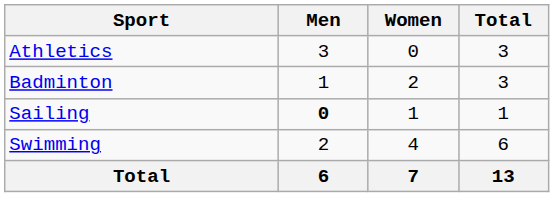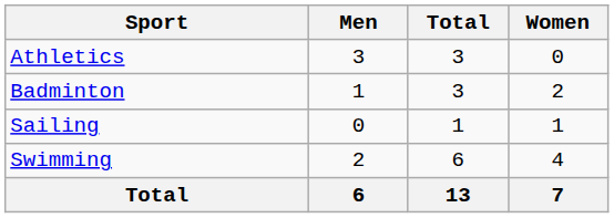columns swapped: Women <-> Total
Sailing | Men: bold -> normal
